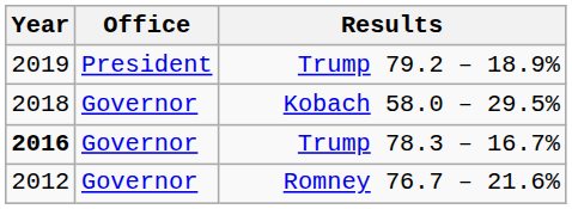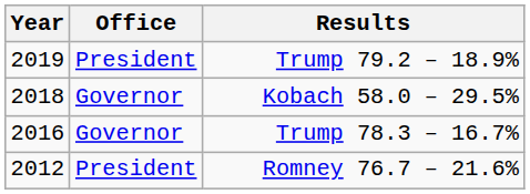Trump 78.3 – 16.7% | Year: bold -> normal
Romney 76.7 – 21.6% | Office: Governor -> President
